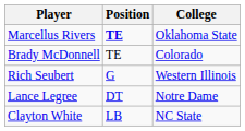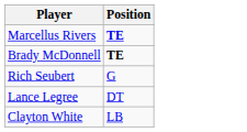- column: College | Oklahoma State | Colorado | Western Illinois | Notre Dame | NC State
Brady McDonnell | Position: normal -> bold
